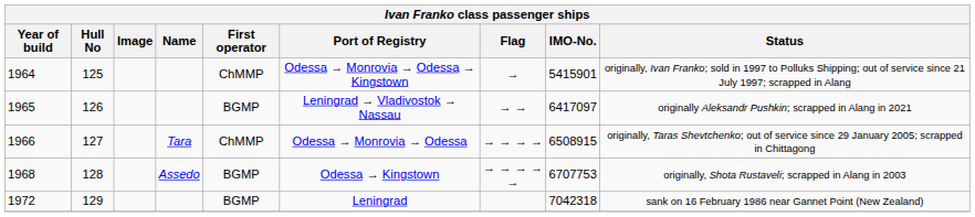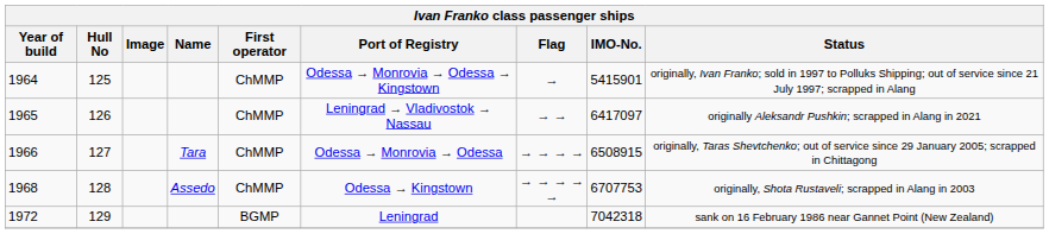1965 | First operator: BGMP -> ChMMP
1968 | First operator: BGMP -> ChMMP
